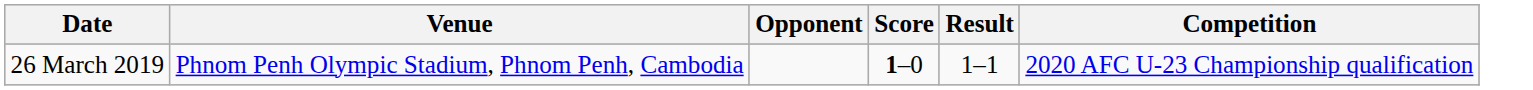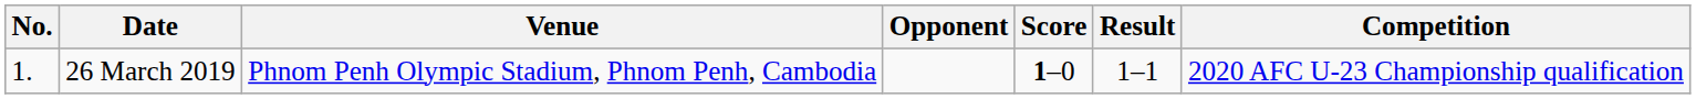+ column: No. | 1.
